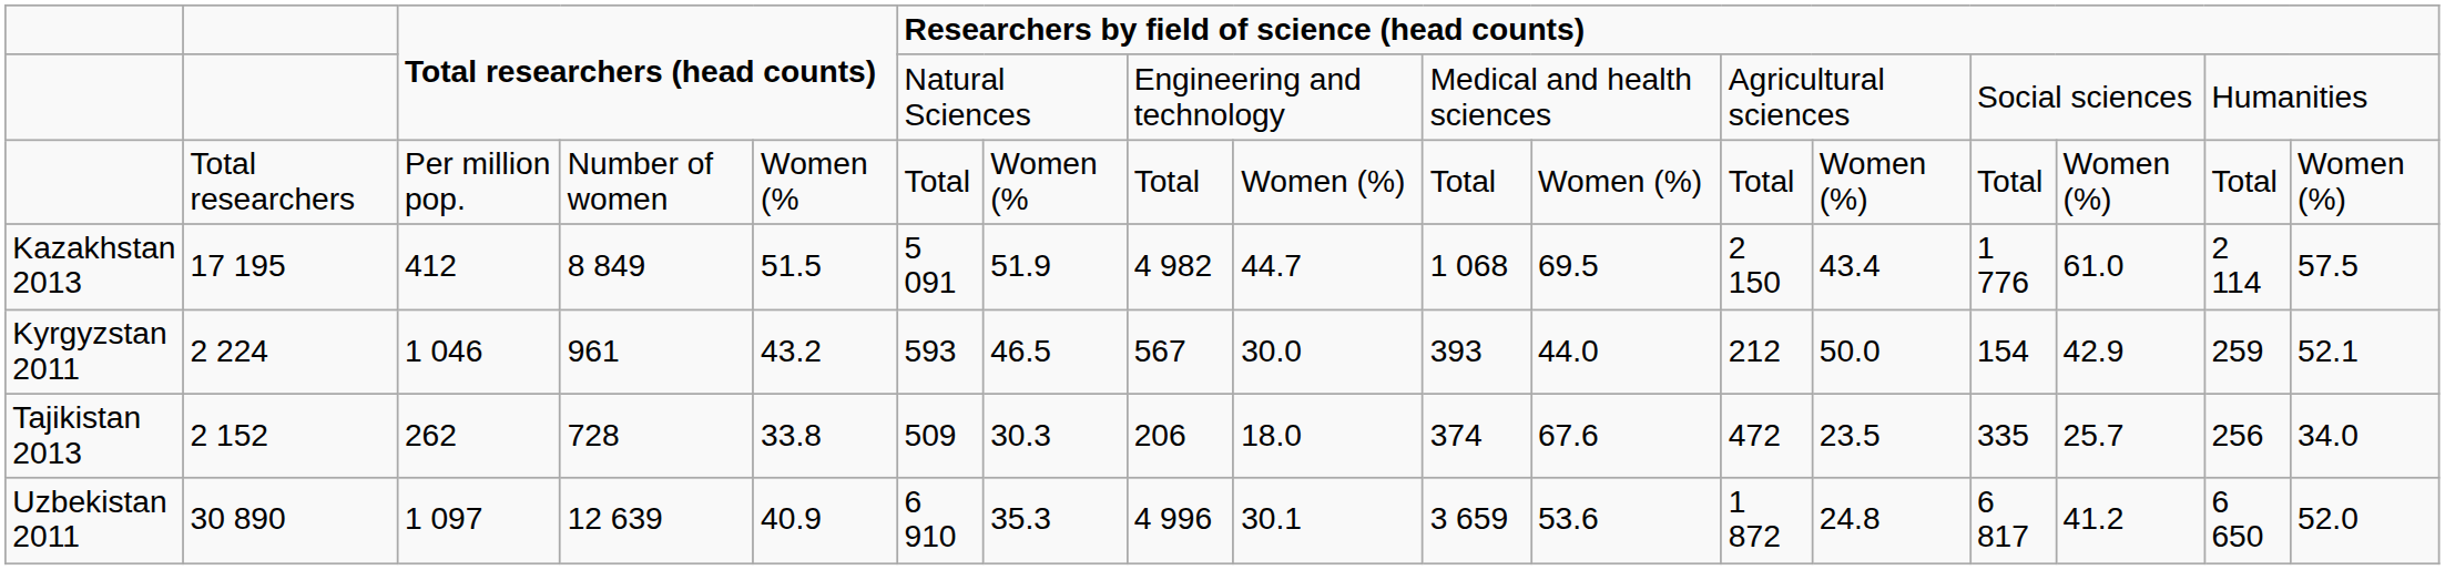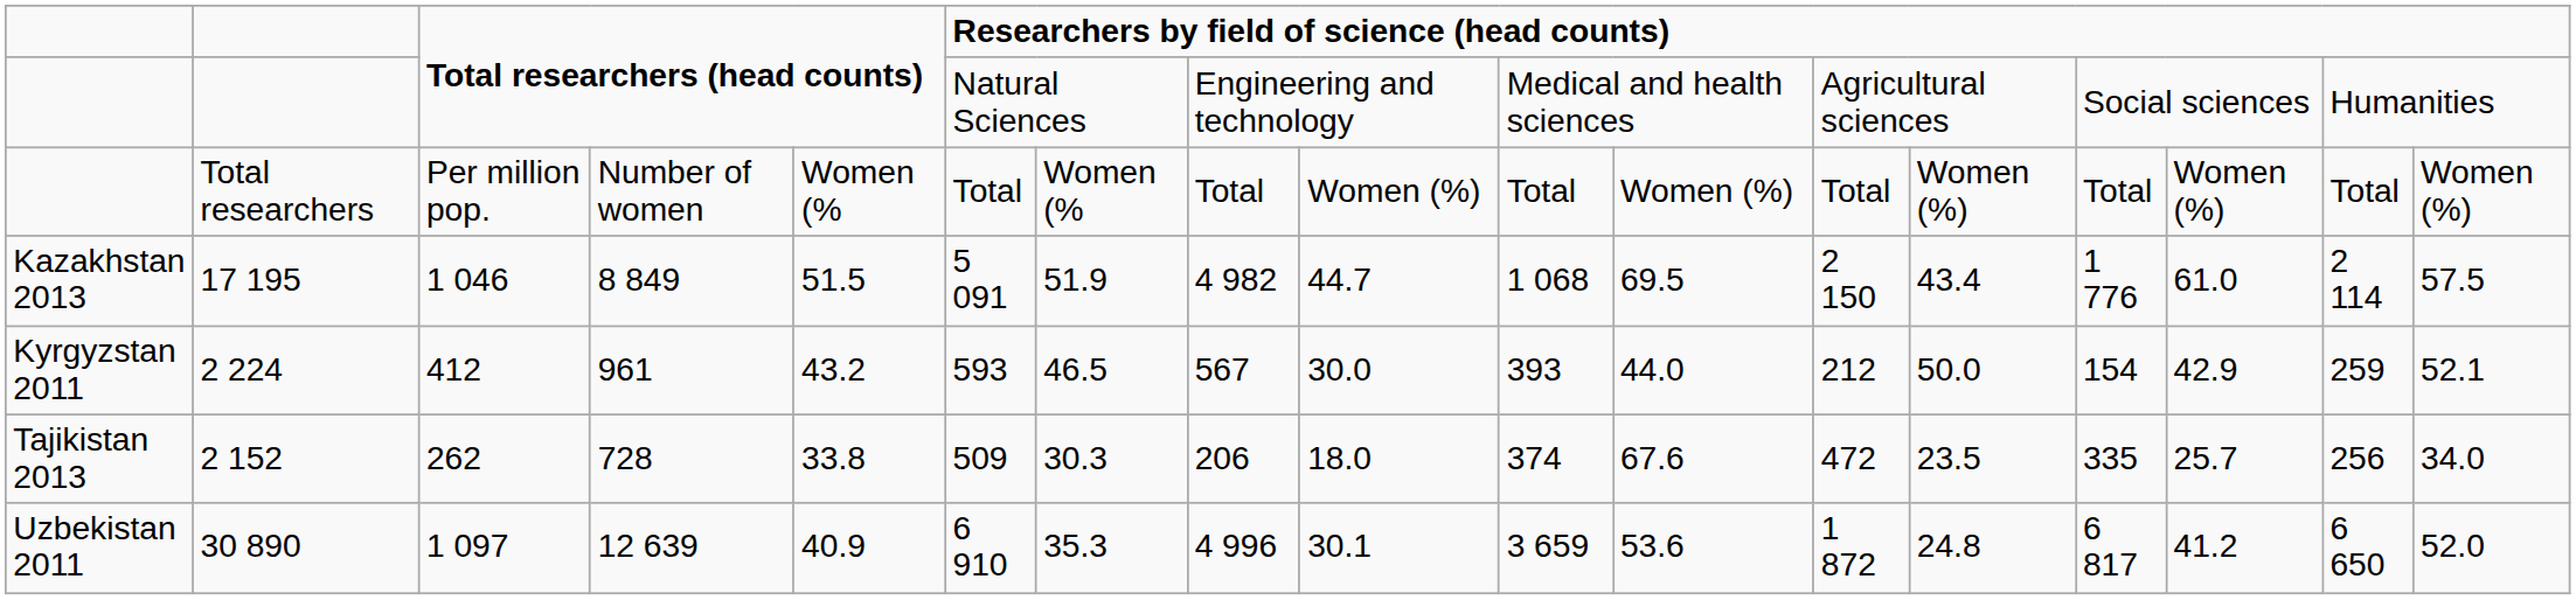17 195 | column 3: 412 -> 1 046
2 224 | column 3: 1 046 -> 412
